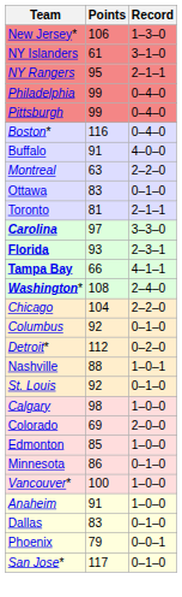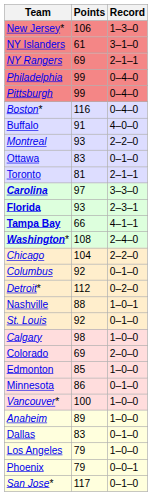NY Rangers | Points: 95 -> 69
Montreal | Points: 63 -> 93
Anaheim | Points: 91 -> 89
+ row: Los Angeles | 79 | 1–0–0
